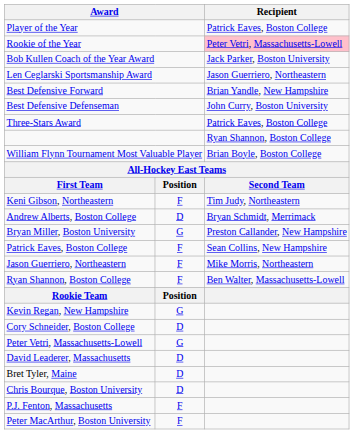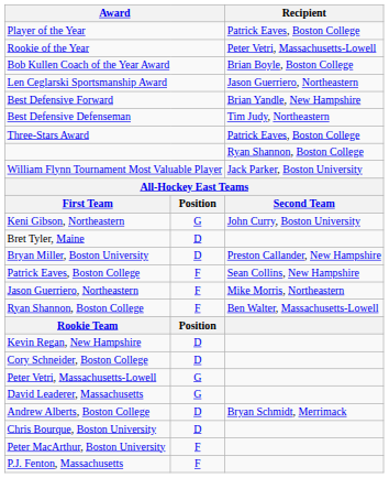Rookie of the Year | Recipient: pink background -> no background
Bob Kullen Coach of the Year Award | Recipient: Jack Parker, Boston University -> Brian Boyle, Boston College
Best Defensive Defenseman | Recipient: John Curry, Boston University -> Tim Judy, Northeastern
William Flynn Tournament Most Valuable Player | Recipient: Brian Boyle, Boston College -> Jack Parker, Boston University
Keni Gibson, Northeastern | column 2: F -> G
Keni Gibson, Northeastern | Recipient: Tim Judy, Northeastern -> John Curry, Boston University
rows swapped: Andrew Alberts, Boston College <-> Bret Tyler, Maine
Bryan Miller, Boston University | column 2: G -> D
Kevin Regan, New Hampshire | column 2: G -> D
David Leaderer, Massachusetts | column 2: D -> G
rows swapped: P.J. Fenton, Massachusetts <-> Peter MacArthur, Boston University
